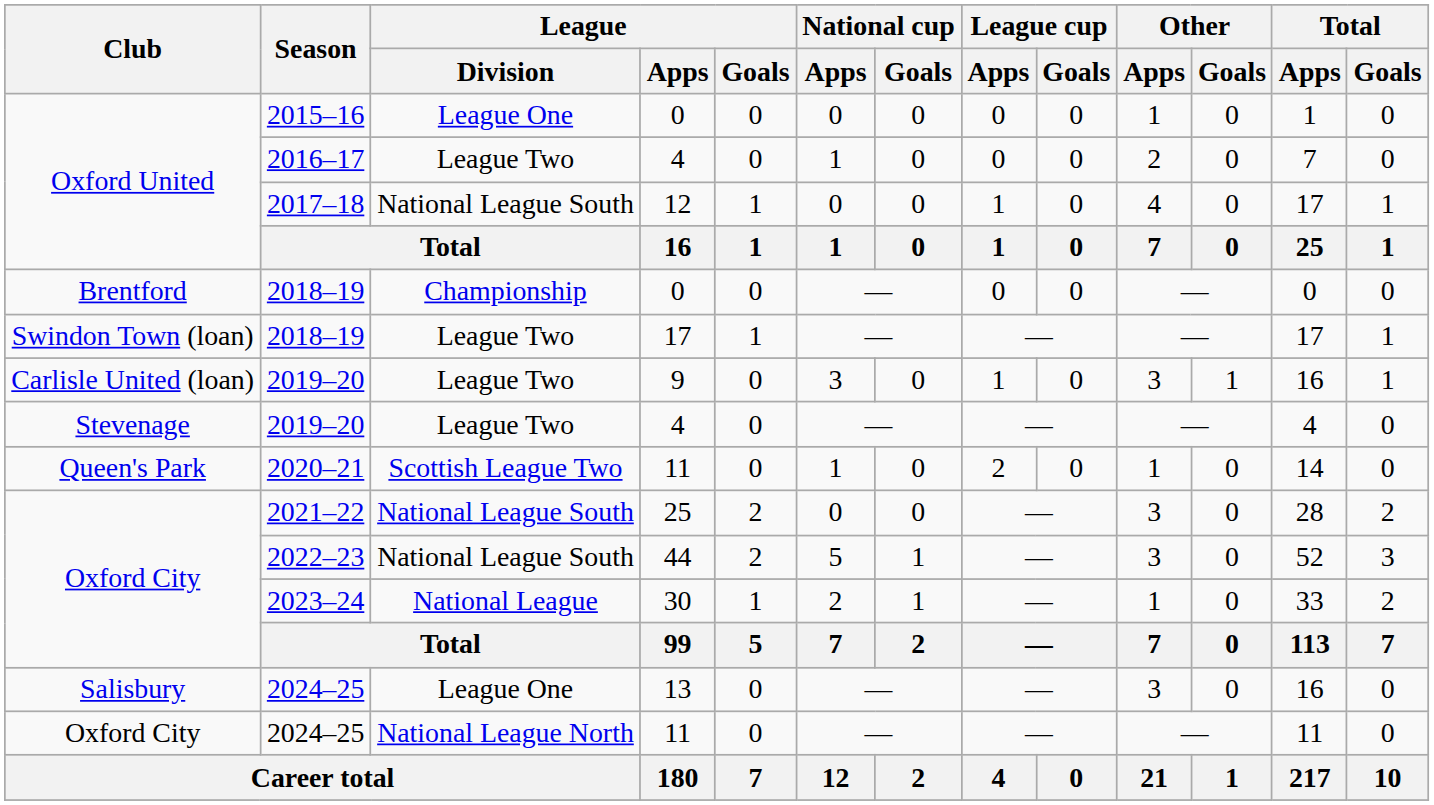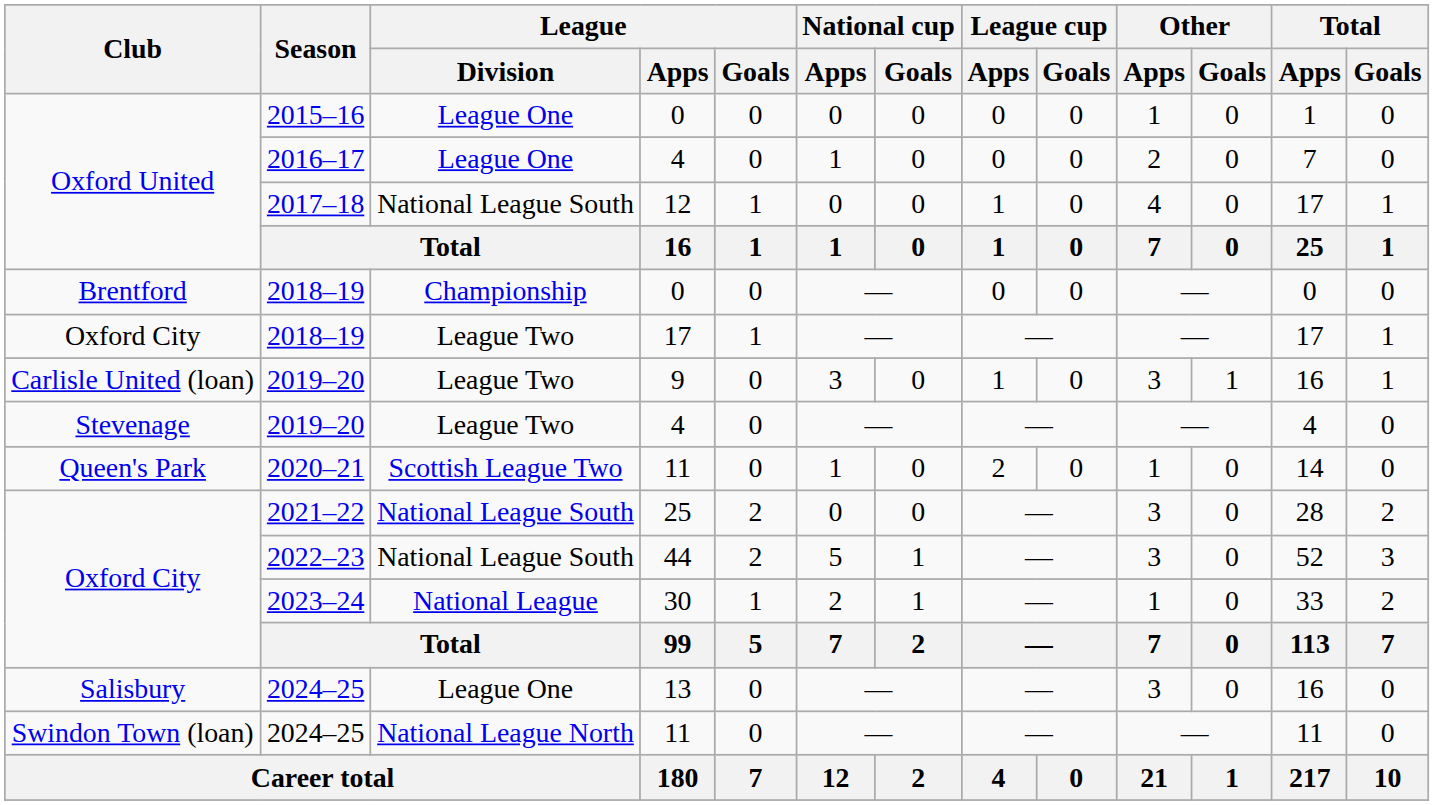2016–17 | League / Division: League Two -> League One
2018–19 / 17 | Club: Swindon Town (loan) -> Oxford City
2024–25 / 11 | Club: Oxford City -> Swindon Town (loan)
